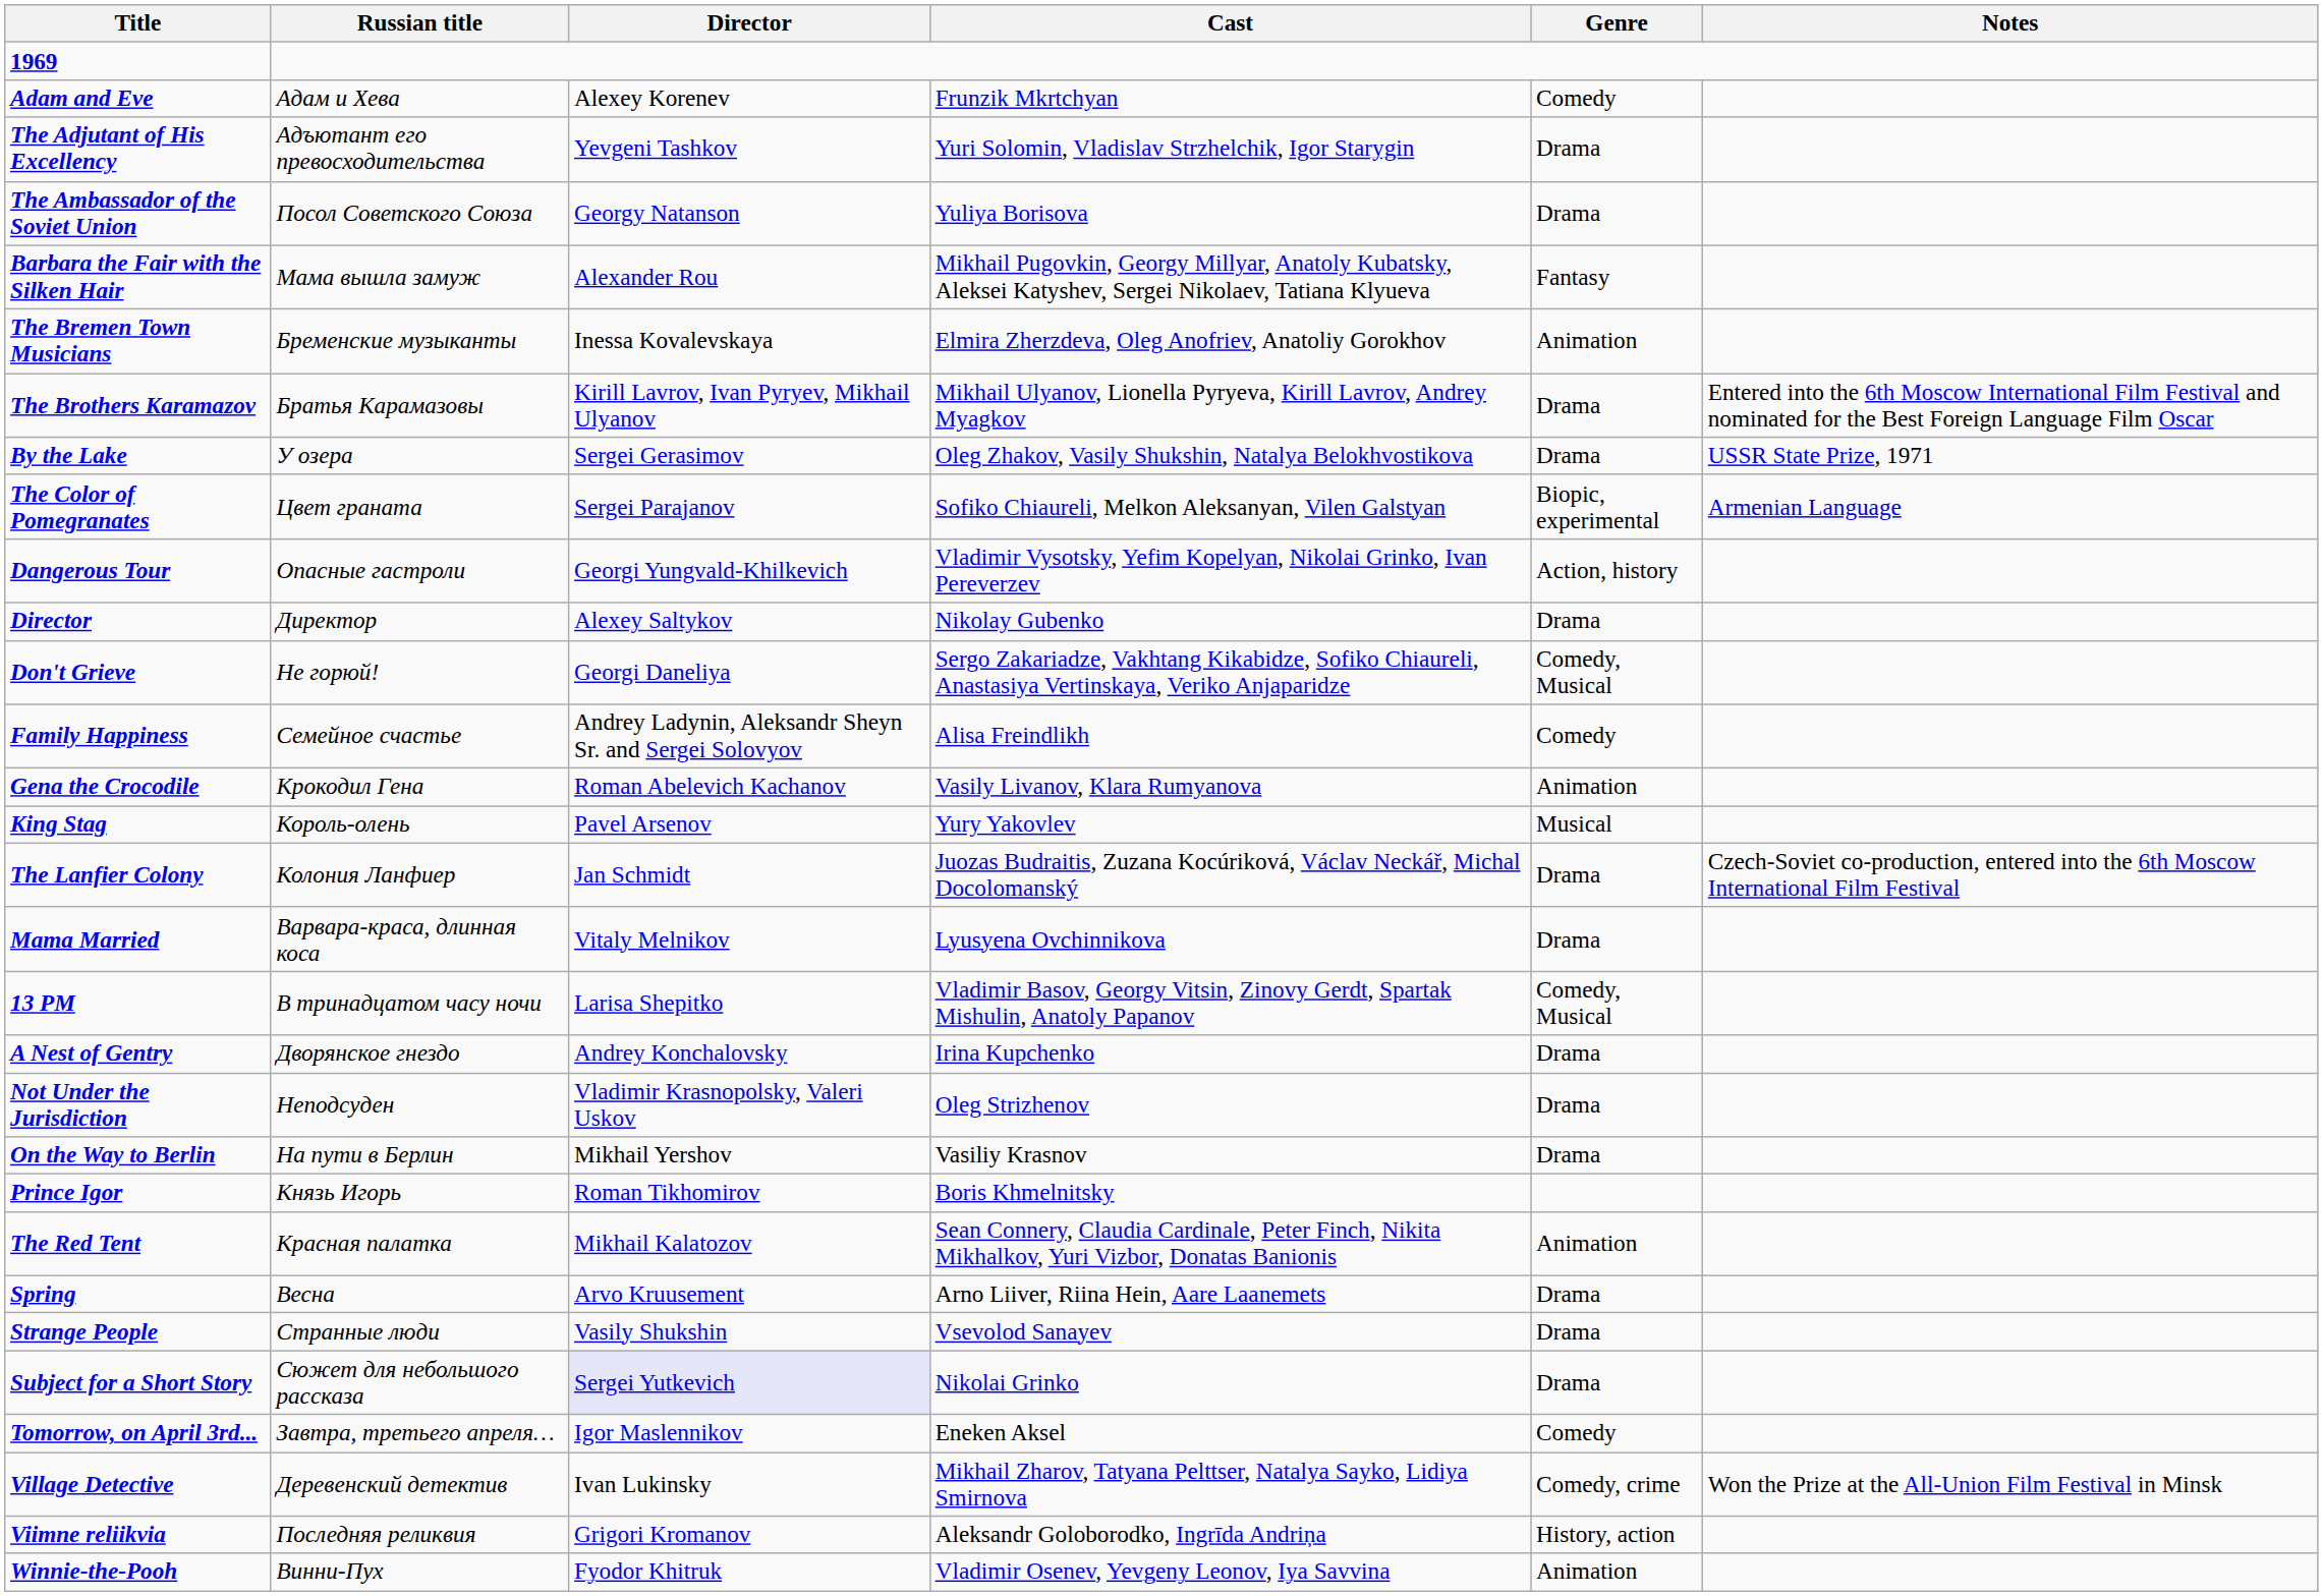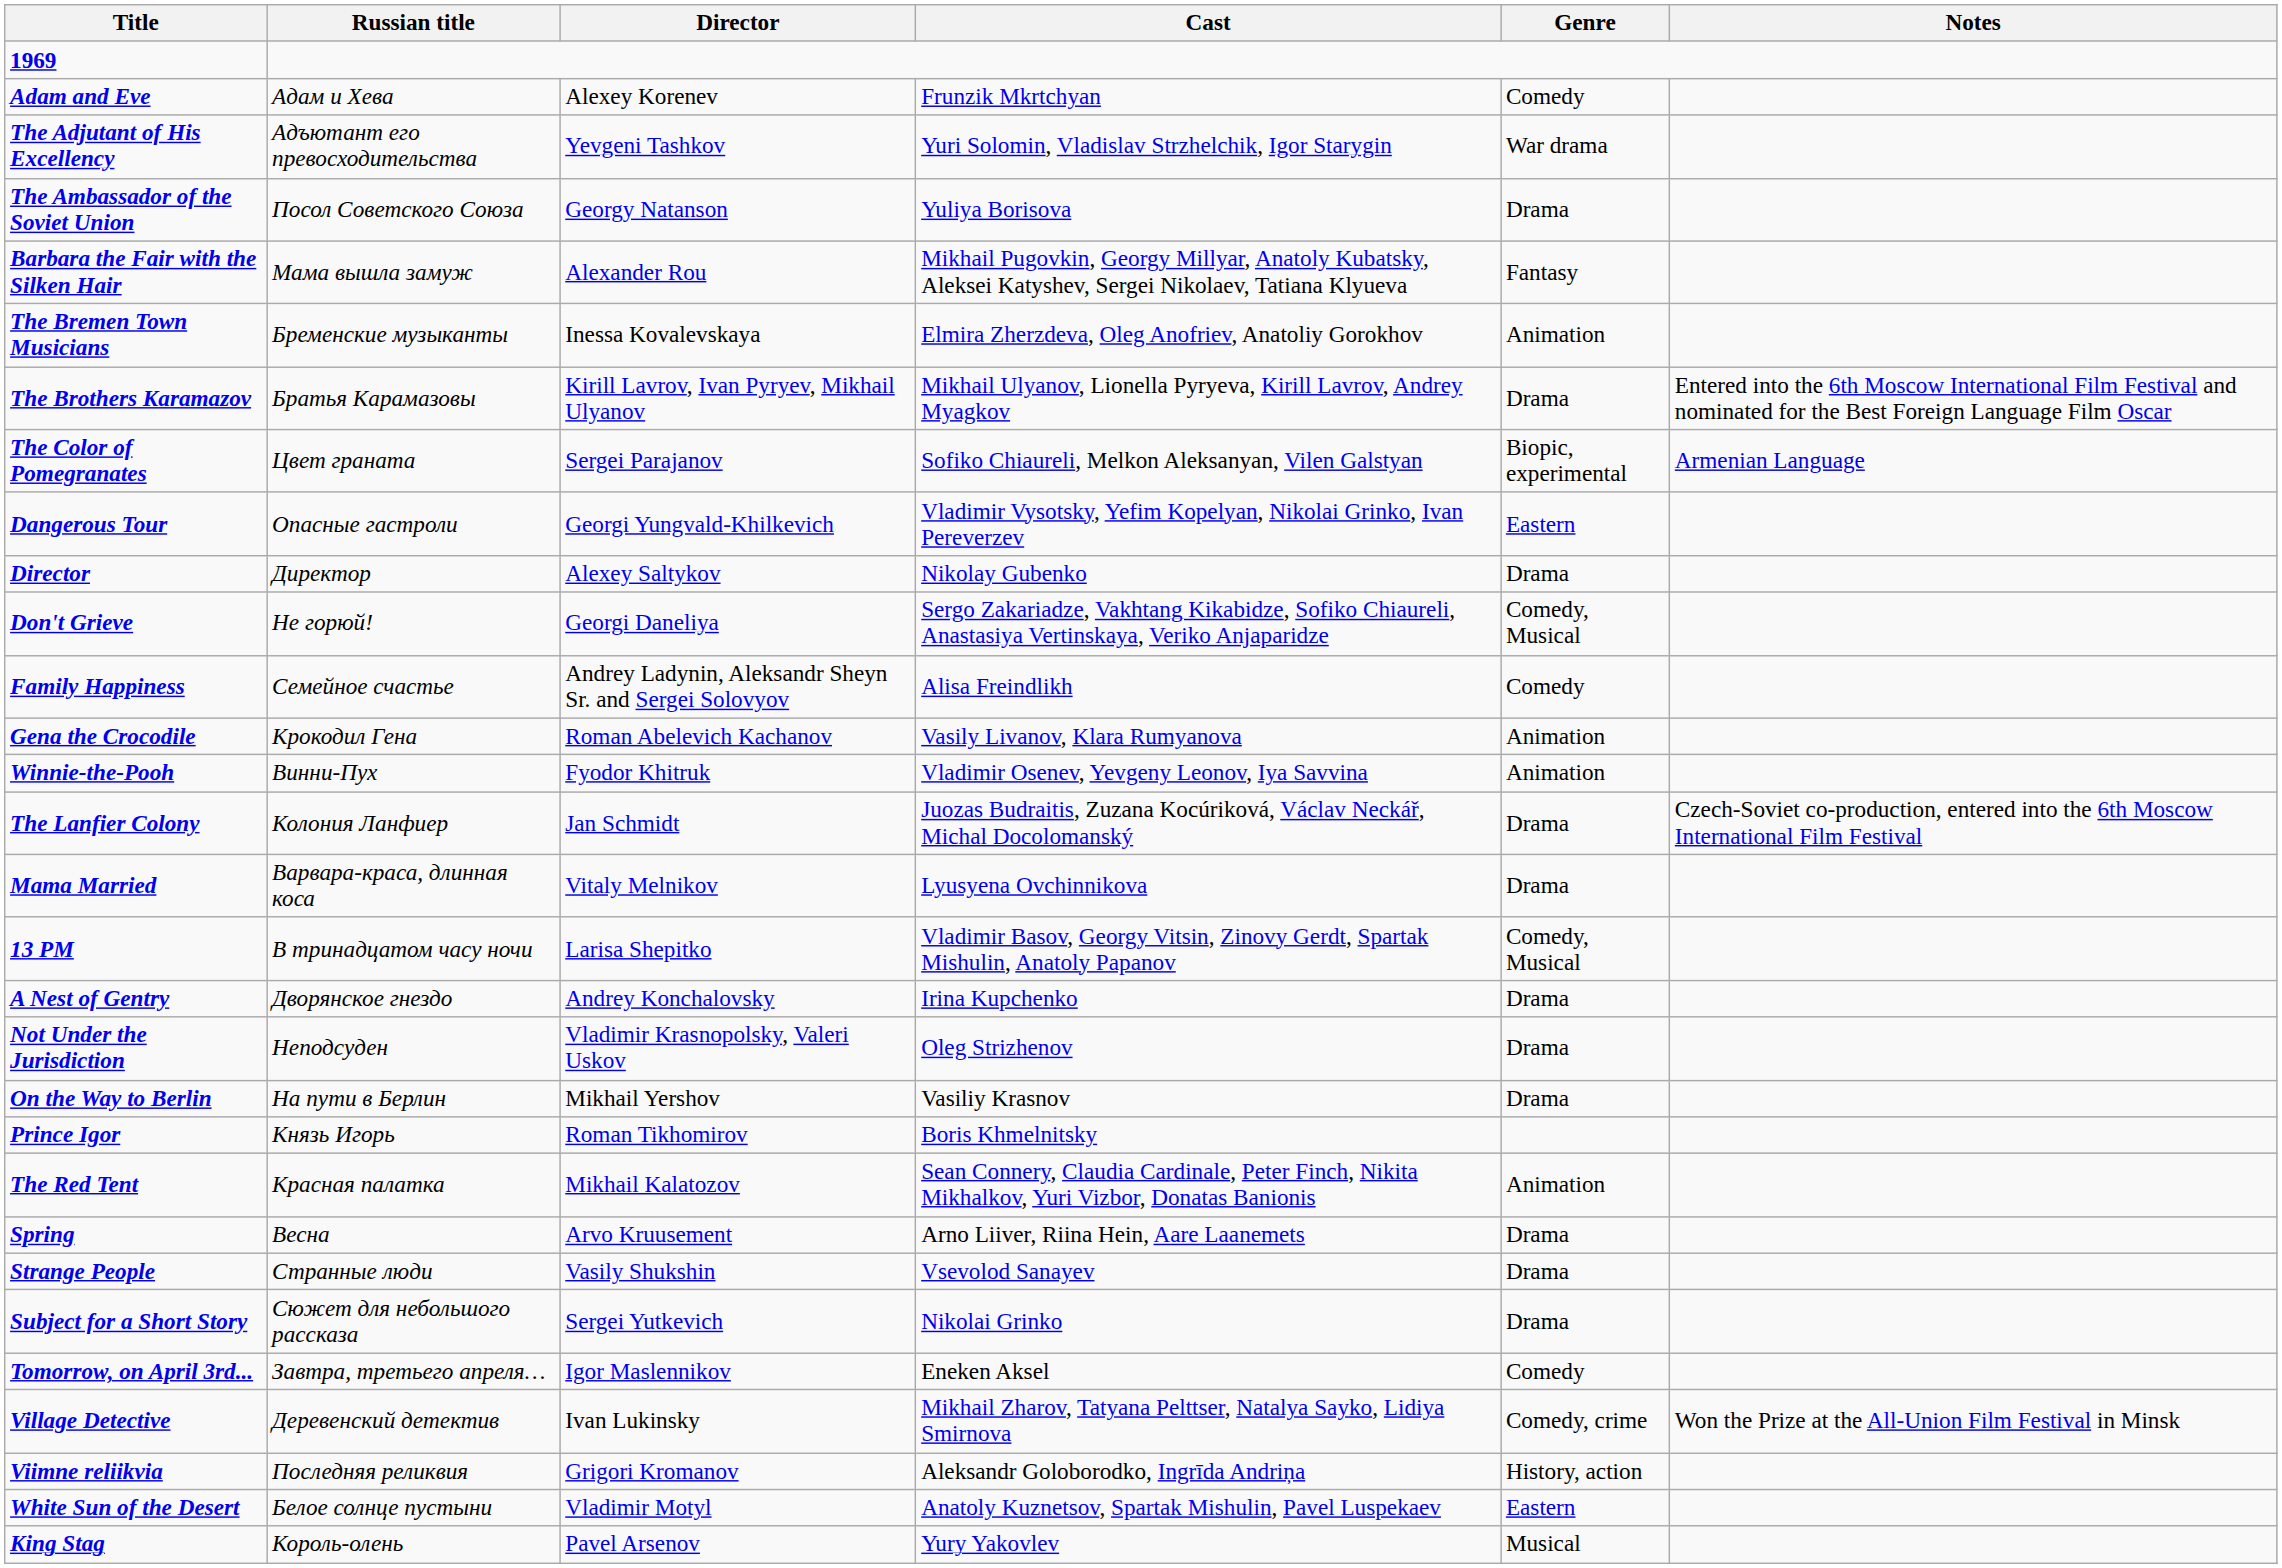The Adjutant of His Excellency | Genre: Drama -> War drama
- row: By the Lake | У озера | Sergei Gerasimov | Oleg Zhakov, Vasily Shukshin, Natalya Belokhvostikova | Drama | USSR State Prize, 1971
Dangerous Tour | Genre: Action, history -> Eastern
rows swapped: King Stag <-> Winnie-the-Pooh
Subject for a Short Story | Director: lavender background -> no background
+ row: White Sun of the Desert | Белое солнце пустыни | Vladimir Motyl | Anatoly Kuznetsov, Spartak Mishulin, Pavel Luspekaev | Eastern
